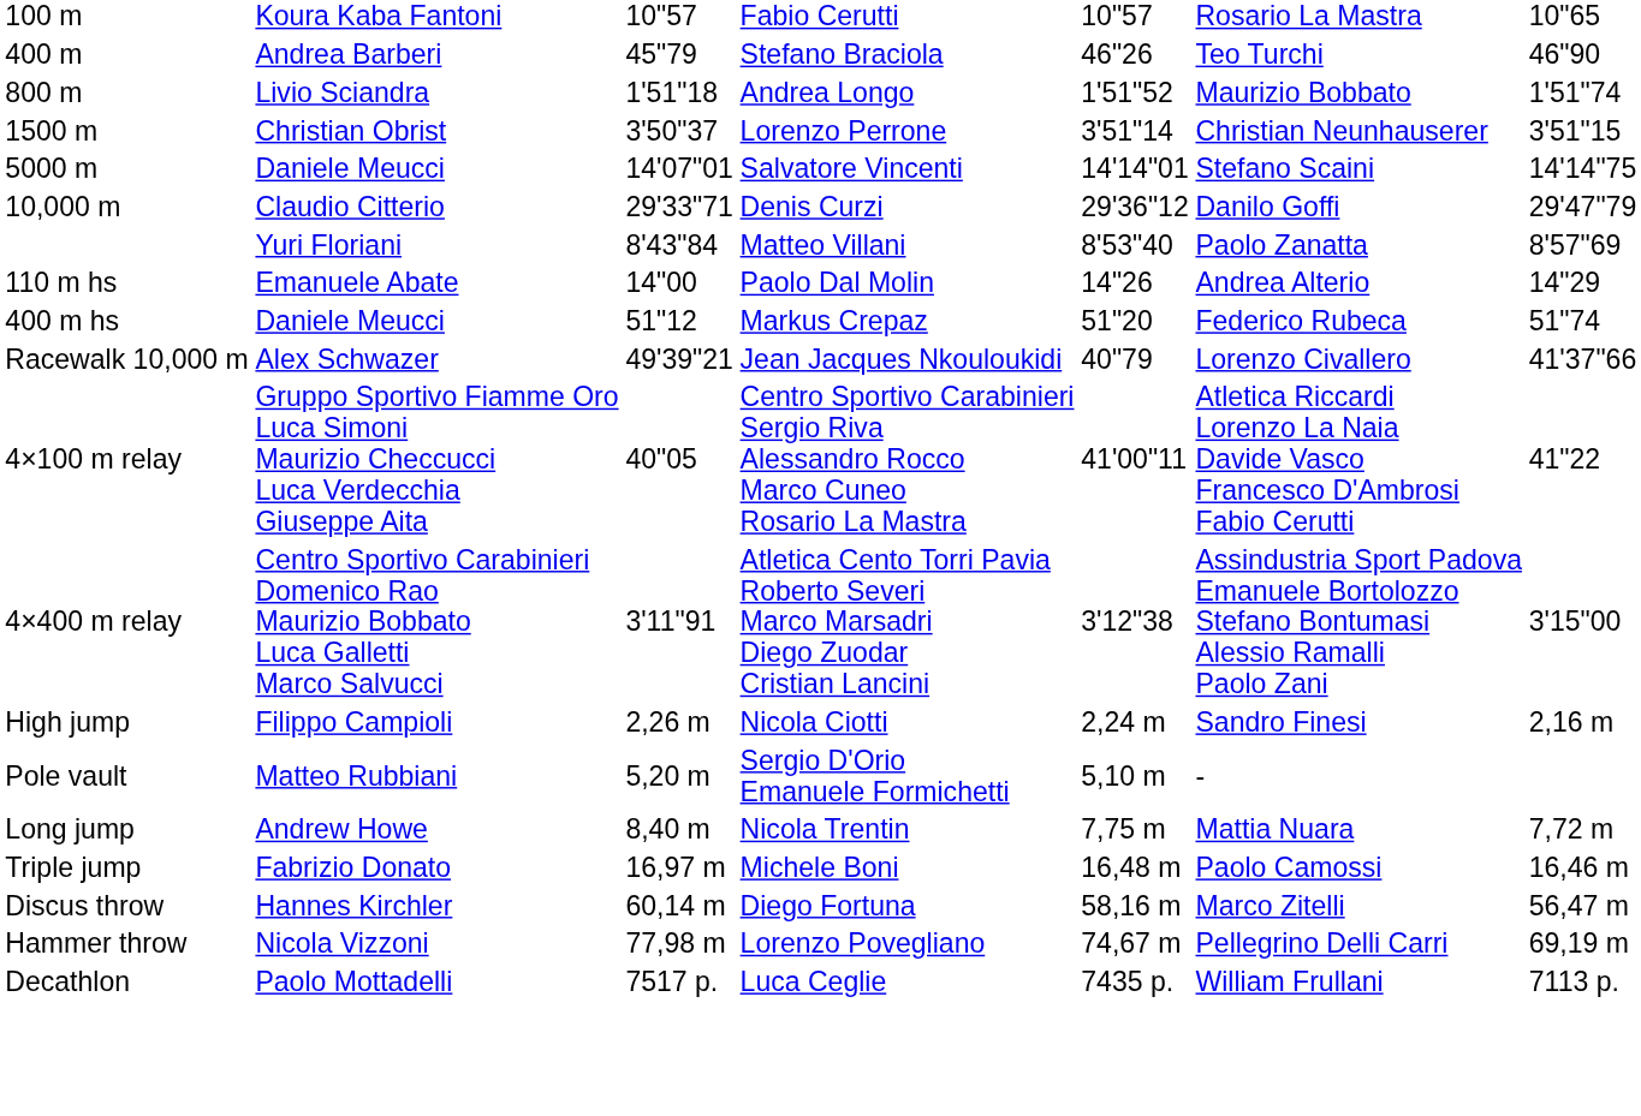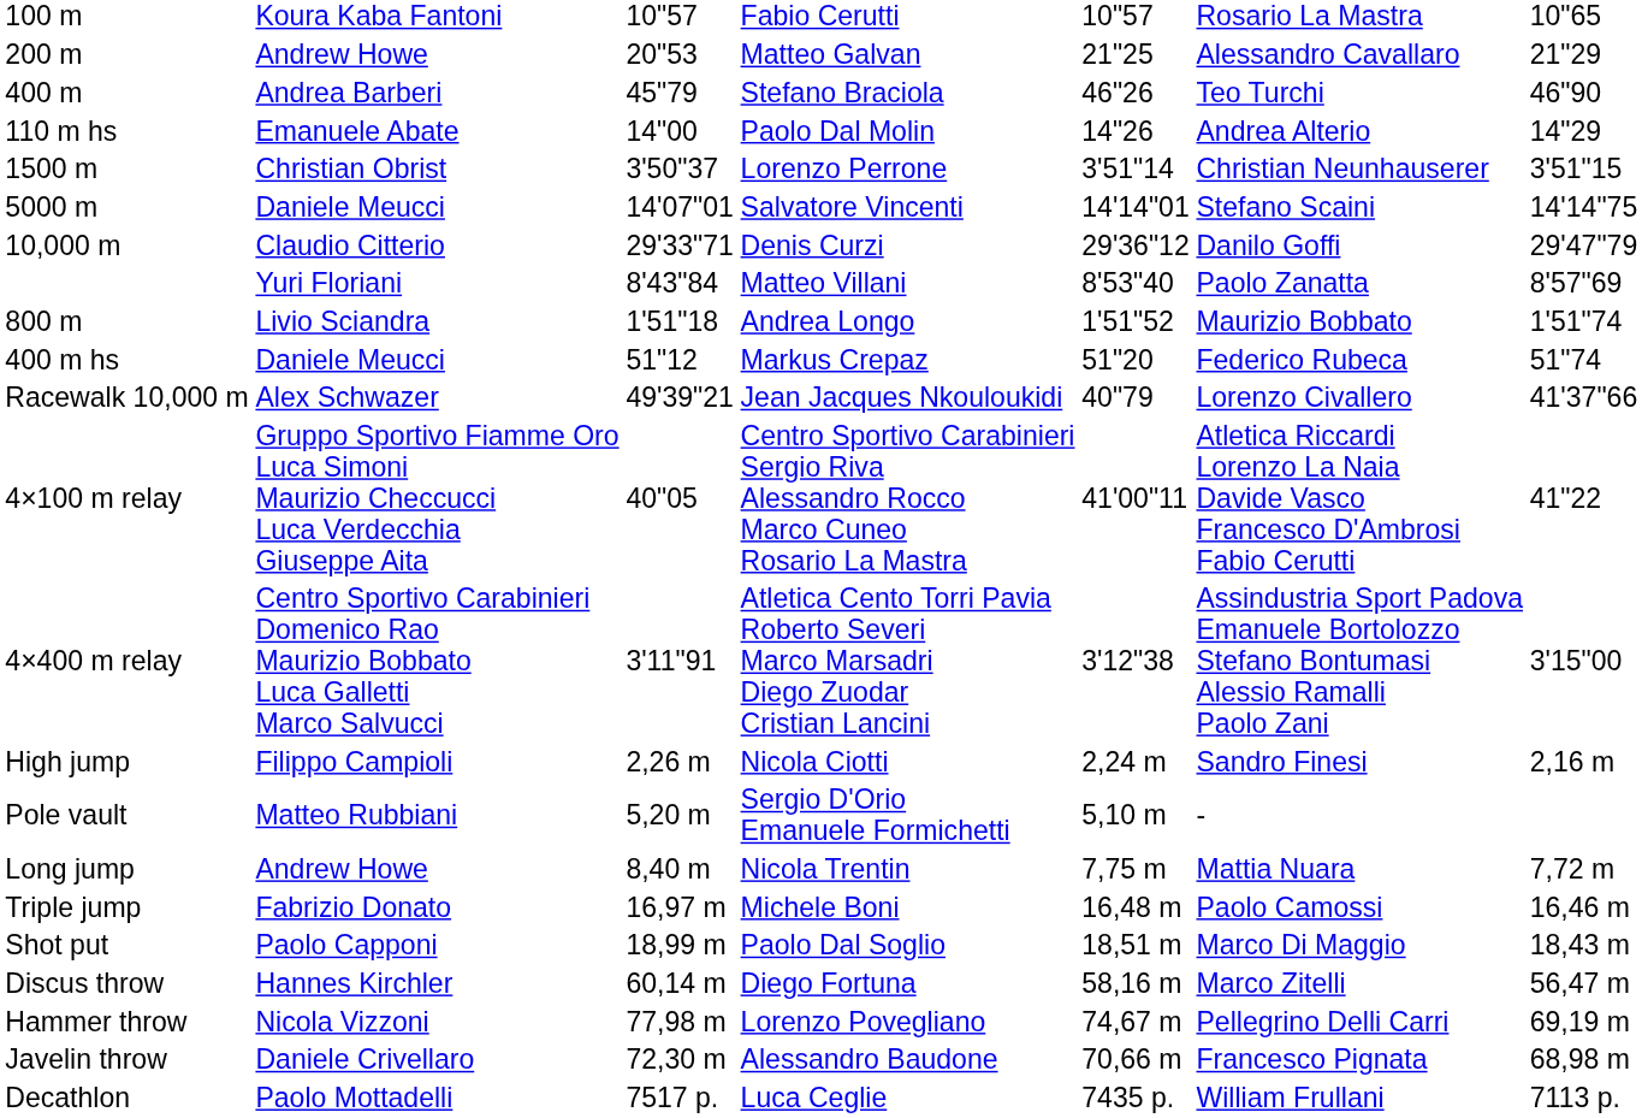+ row: 200 m | Andrew Howe | 20"53 | Matteo Galvan | 21"25 | Alessandro Cavallaro | 21"29
rows swapped: 800 m <-> 110 m hs
+ row: Shot put | Paolo Capponi | 18,99 m | Paolo Dal Soglio | 18,51 m | Marco Di Maggio | 18,43 m
+ row: Javelin throw | Daniele Crivellaro | 72,30 m | Alessandro Baudone | 70,66 m | Francesco Pignata | 68,98 m
